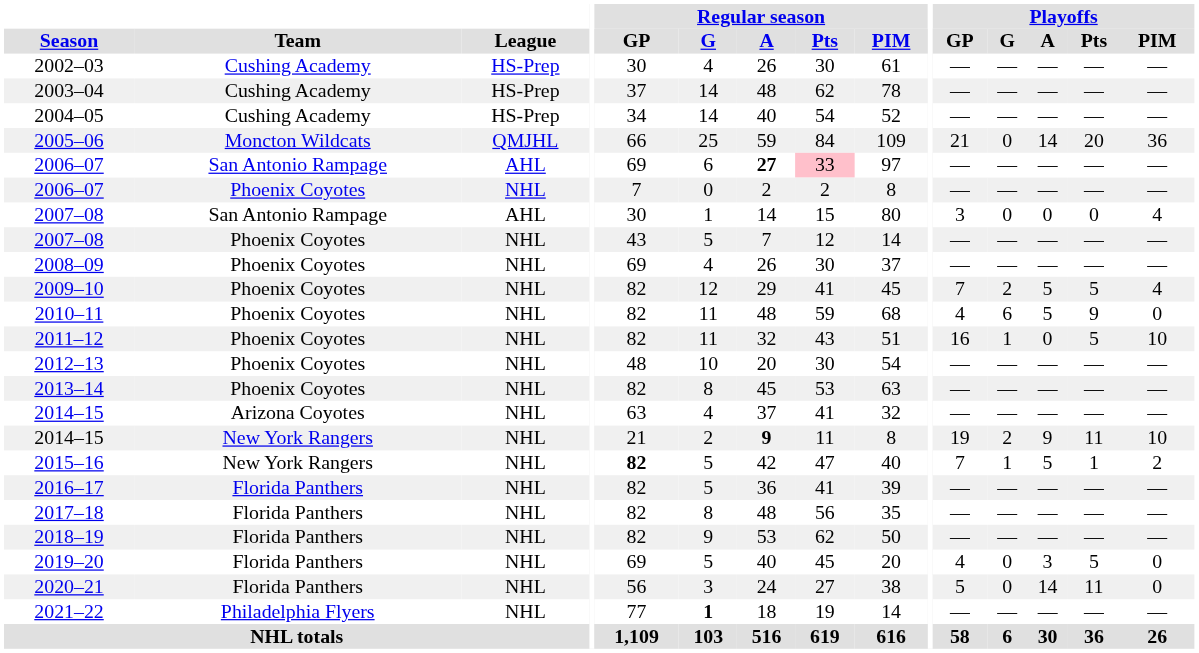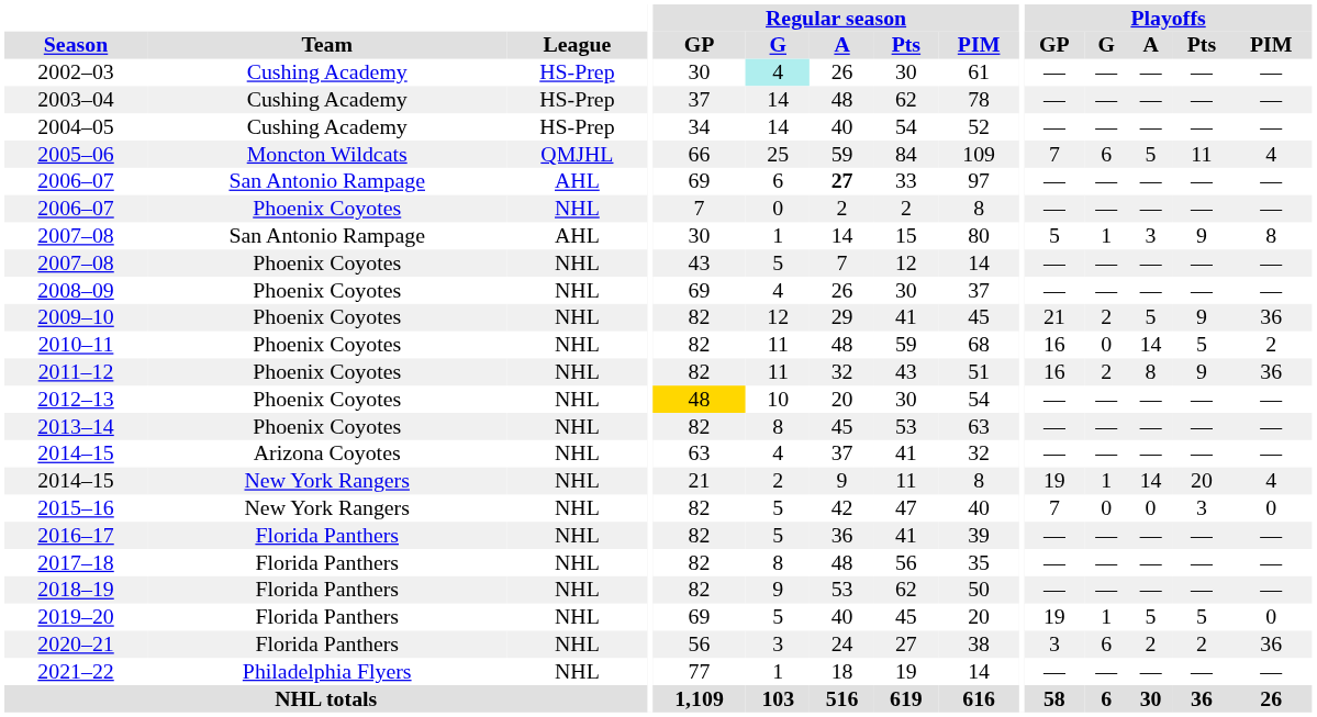2002–03 | Regular season / G: no background -> paleturquoise background
2005–06 | Playoffs / GP: 21 -> 7
2005–06 | Playoffs / G: 0 -> 6
2005–06 | Playoffs / A: 14 -> 5
2005–06 | Playoffs / Pts: 20 -> 11
2005–06 | Playoffs / PIM: 36 -> 4
2006–07 / San Antonio Rampage | Regular season / Pts: pink background -> no background
2007–08 / San Antonio Rampage | Playoffs / GP: 3 -> 5
2007–08 / San Antonio Rampage | Playoffs / G: 0 -> 1
2007–08 / San Antonio Rampage | Playoffs / A: 0 -> 3
2007–08 / San Antonio Rampage | Playoffs / Pts: 0 -> 9
2007–08 / San Antonio Rampage | Playoffs / PIM: 4 -> 8
2009–10 | Playoffs / GP: 7 -> 21
2009–10 | Playoffs / Pts: 5 -> 9
2009–10 | Playoffs / PIM: 4 -> 36
2010–11 | Playoffs / GP: 4 -> 16
2010–11 | Playoffs / G: 6 -> 0
2010–11 | Playoffs / A: 5 -> 14
2010–11 | Playoffs / Pts: 9 -> 5
2010–11 | Playoffs / PIM: 0 -> 2
2011–12 | Playoffs / G: 1 -> 2
2011–12 | Playoffs / A: 0 -> 8
2011–12 | Playoffs / Pts: 5 -> 9
2011–12 | Playoffs / PIM: 10 -> 36
2012–13 | Regular season / GP: no background -> gold background
2014–15 / New York Rangers | Regular season / A: bold -> normal
2014–15 / New York Rangers | Playoffs / G: 2 -> 1
2014–15 / New York Rangers | Playoffs / A: 9 -> 14
2014–15 / New York Rangers | Playoffs / Pts: 11 -> 20
2014–15 / New York Rangers | Playoffs / PIM: 10 -> 4
2015–16 | Regular season / GP: bold -> normal
2015–16 | Playoffs / G: 1 -> 0
2015–16 | Playoffs / A: 5 -> 0
2015–16 | Playoffs / Pts: 1 -> 3
2015–16 | Playoffs / PIM: 2 -> 0
2019–20 | Playoffs / GP: 4 -> 19
2019–20 | Playoffs / G: 0 -> 1
2019–20 | Playoffs / A: 3 -> 5
2020–21 | Playoffs / GP: 5 -> 3
2020–21 | Playoffs / G: 0 -> 6
2020–21 | Playoffs / A: 14 -> 2
2020–21 | Playoffs / Pts: 11 -> 2
2020–21 | Playoffs / PIM: 0 -> 36
2021–22 | Regular season / G: bold -> normal
